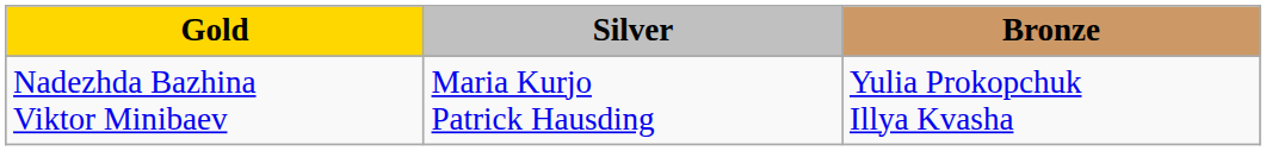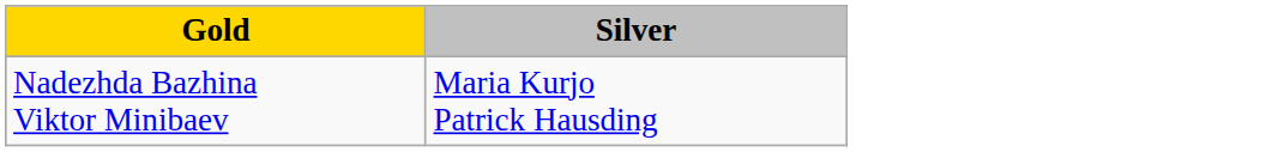- column: Bronze | Yulia Prokopchuk Illya Kvasha
